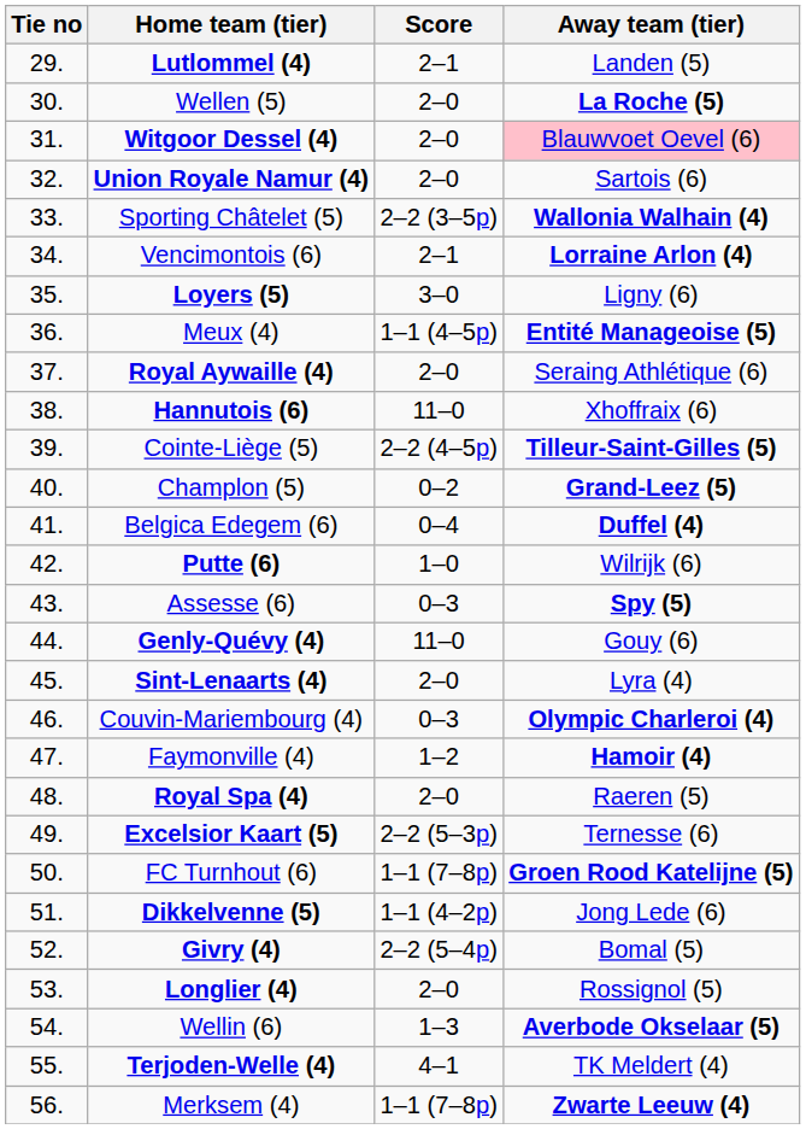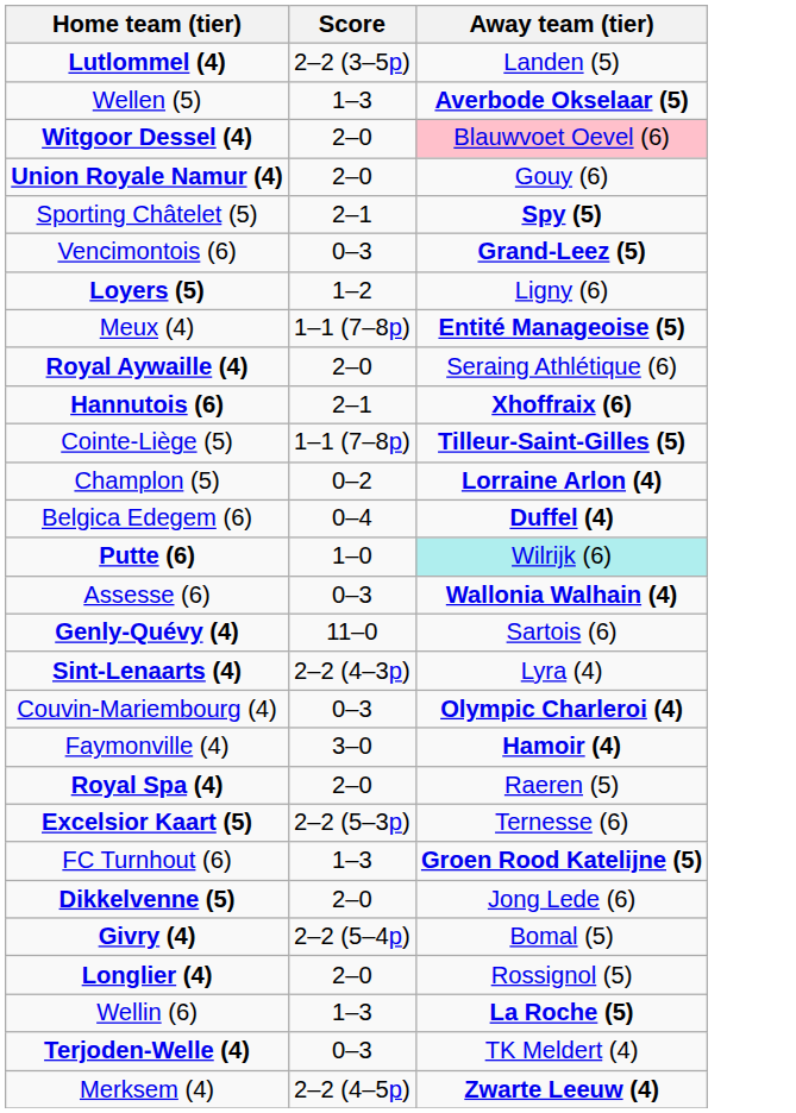- column: Tie no | 29. | 30. | 31. | 32. | 33. | 34. | 35. | 36. | 37. | 38. | 39. | 40. | 41. | 42. | 43. | 44. | 45. | 46. | 47. | 48. | 49. | 50. | 51. | 52. | 53. | 54. | 55. | 56.
Lutlommel (4) | Score: 2–1 -> 2–2 (3–5p)
Wellen (5) | Score: 2–0 -> 1–3
Wellen (5) | Away team (tier): La Roche (5) -> Averbode Okselaar (5)
Union Royale Namur (4) | Away team (tier): Sartois (6) -> Gouy (6)
Sporting Châtelet (5) | Score: 2–2 (3–5p) -> 2–1
Sporting Châtelet (5) | Away team (tier): Wallonia Walhain (4) -> Spy (5)
Vencimontois (6) | Score: 2–1 -> 0–3
Vencimontois (6) | Away team (tier): Lorraine Arlon (4) -> Grand-Leez (5)
Loyers (5) | Score: 3–0 -> 1–2
Meux (4) | Score: 1–1 (4–5p) -> 1–1 (7–8p)
Hannutois (6) | Score: 11–0 -> 2–1
Hannutois (6) | Away team (tier): normal -> bold
Cointe-Liège (5) | Score: 2–2 (4–5p) -> 1–1 (7–8p)
Champlon (5) | Away team (tier): Grand-Leez (5) -> Lorraine Arlon (4)
Putte (6) | Away team (tier): no background -> paleturquoise background
Assesse (6) | Away team (tier): Spy (5) -> Wallonia Walhain (4)
Genly-Quévy (4) | Away team (tier): Gouy (6) -> Sartois (6)
Sint-Lenaarts (4) | Score: 2–0 -> 2–2 (4–3p)
Faymonville (4) | Score: 1–2 -> 3–0
FC Turnhout (6) | Score: 1–1 (7–8p) -> 1–3
Dikkelvenne (5) | Score: 1–1 (4–2p) -> 2–0
Wellin (6) | Away team (tier): Averbode Okselaar (5) -> La Roche (5)
Terjoden-Welle (4) | Score: 4–1 -> 0–3
Merksem (4) | Score: 1–1 (7–8p) -> 2–2 (4–5p)
